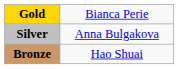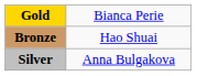rows swapped: Silver <-> Bronze
